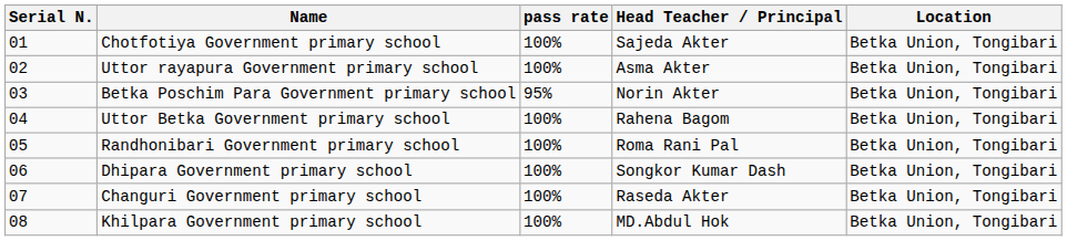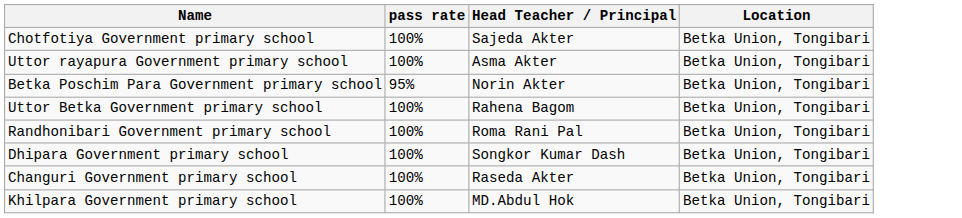- column: Serial N. | 01 | 02 | 03 | 04 | 05 | 06 | 07 | 08
